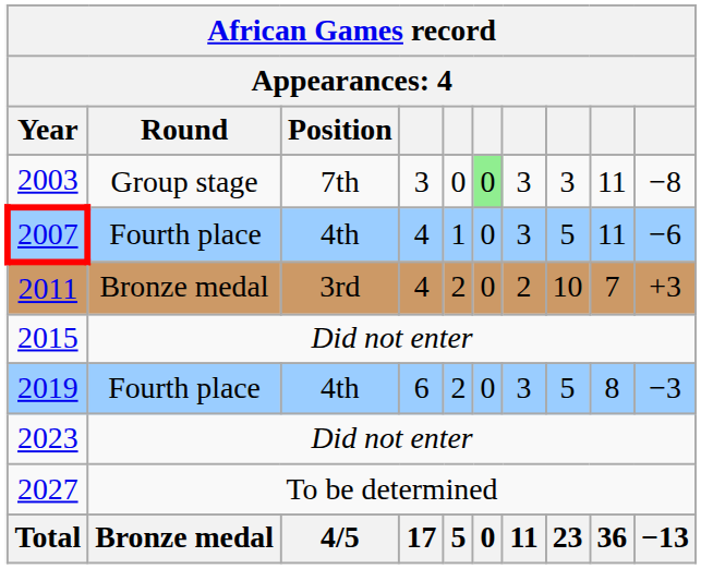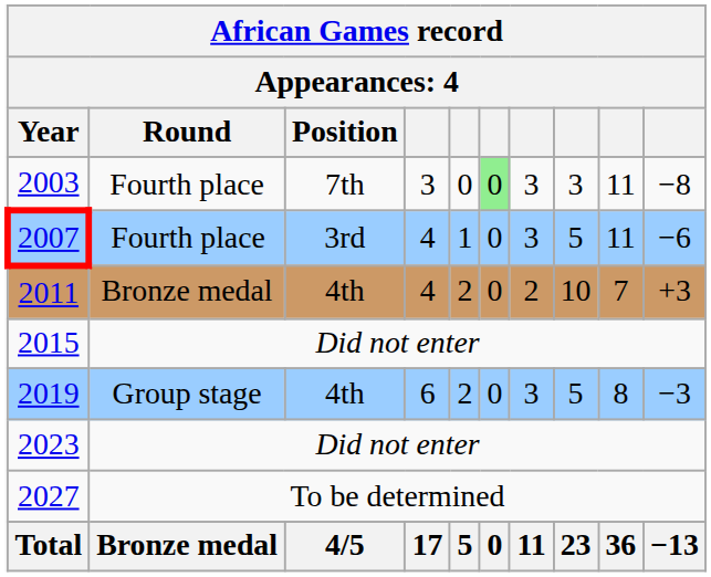2003 | Round: Group stage -> Fourth place
2007 | Position: 4th -> 3rd
2011 | Position: 3rd -> 4th
2019 | Round: Fourth place -> Group stage
